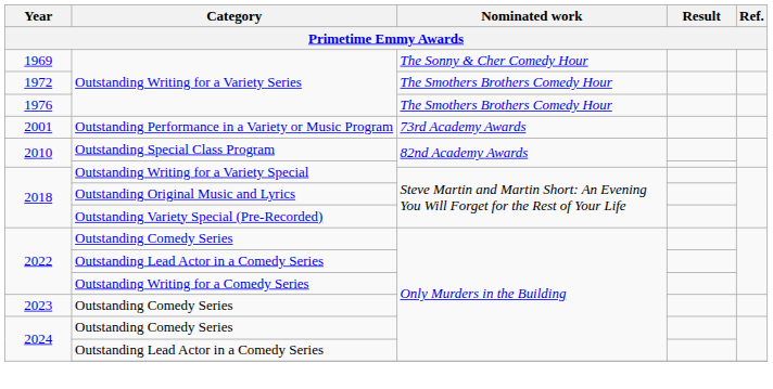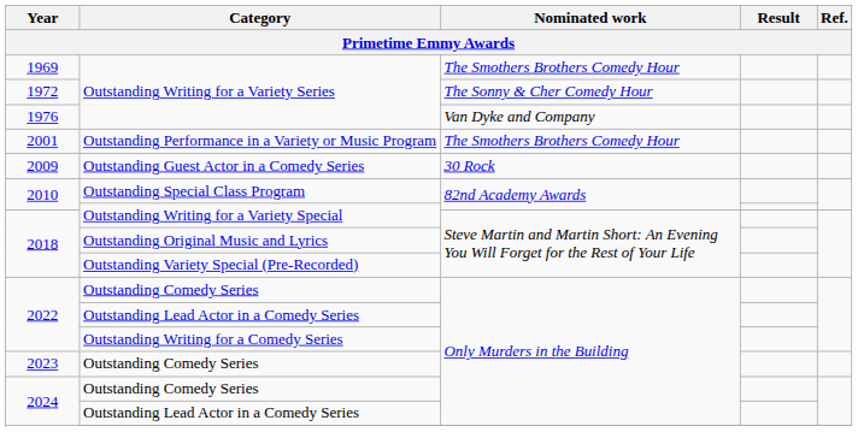1969 | Nominated work: The Sonny & Cher Comedy Hour -> The Smothers Brothers Comedy Hour
1972 | Nominated work: The Smothers Brothers Comedy Hour -> The Sonny & Cher Comedy Hour
1976 | Nominated work: The Smothers Brothers Comedy Hour -> Van Dyke and Company
2001 | Nominated work: 73rd Academy Awards -> The Smothers Brothers Comedy Hour
+ row: 2009 | Outstanding Guest Actor in a Comedy Series | 30 Rock
